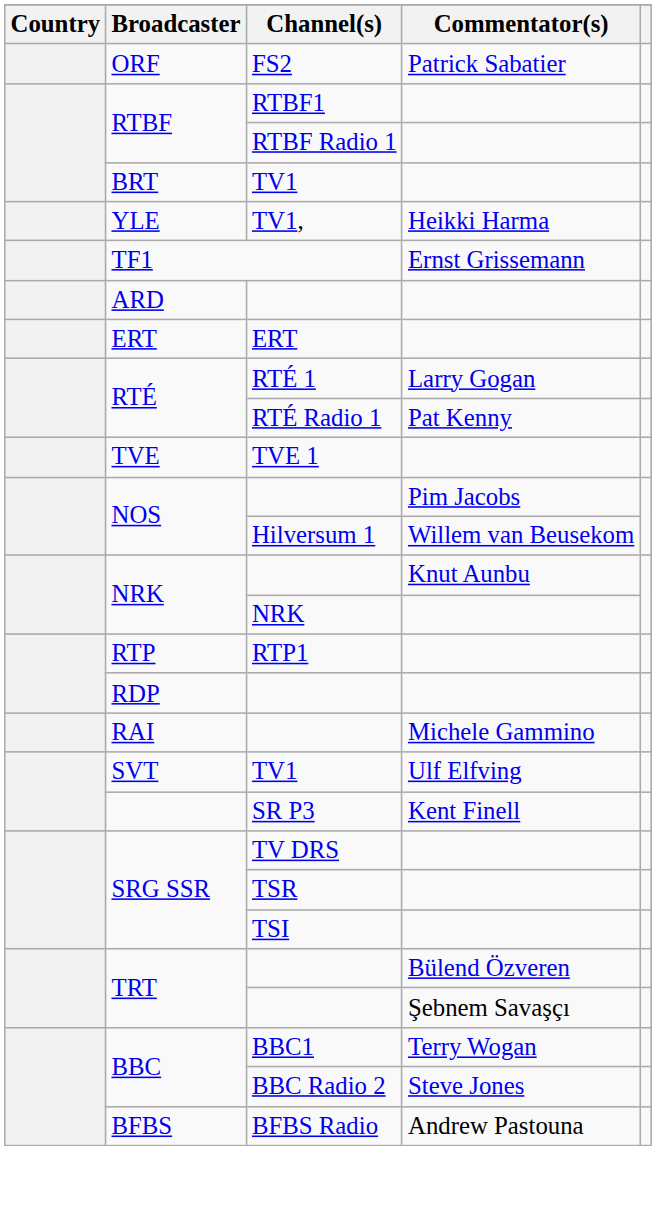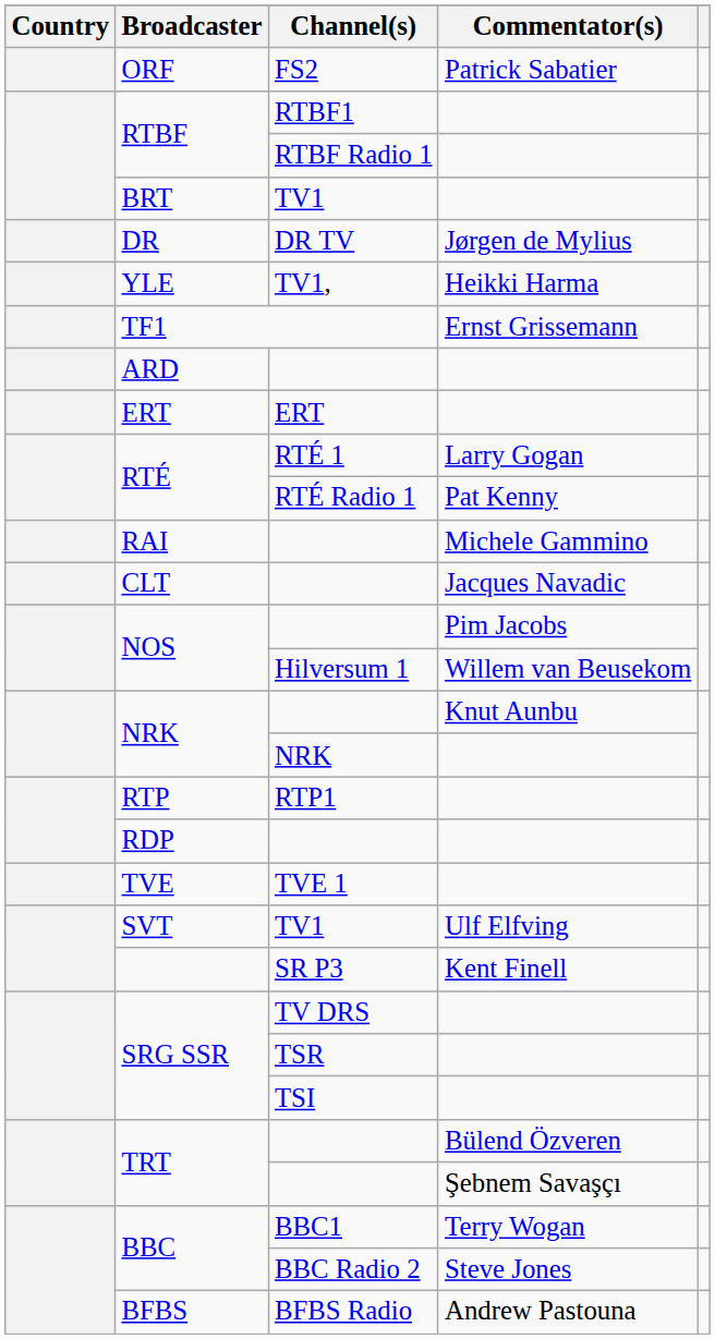+ row: DR | DR TV | Jørgen de Mylius
rows swapped: RAI <-> TVE
+ row: CLT | Jacques Navadic
